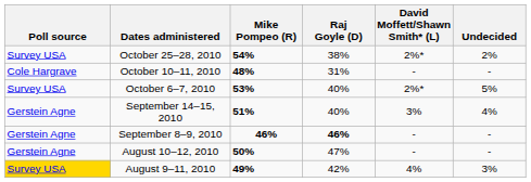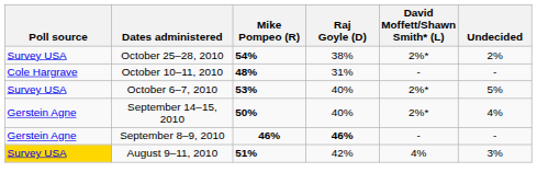September 14–15, 2010 | Mike Pompeo (R): 51% -> 50%
September 14–15, 2010 | David Moffett/Shawn Smith* (L): 3% -> 2%*
- row: Gerstein Agne | August 10–12, 2010 | 50% | 47% | - | -
August 9–11, 2010 | Mike Pompeo (R): 49% -> 51%
